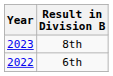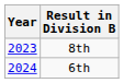6th | Year: 2022 -> 2024
